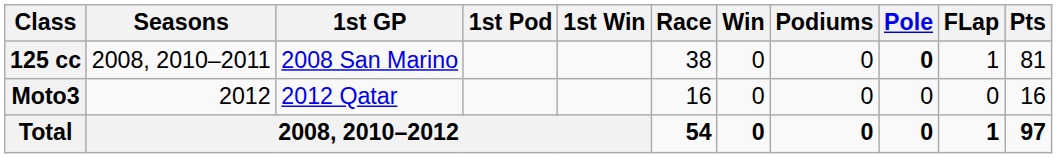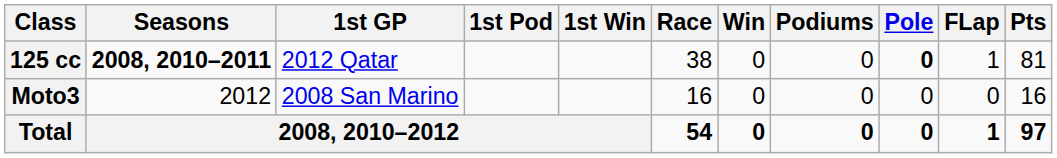125 cc | Seasons: normal -> bold
125 cc | 1st GP: 2008 San Marino -> 2012 Qatar
Moto3 | 1st GP: 2012 Qatar -> 2008 San Marino
